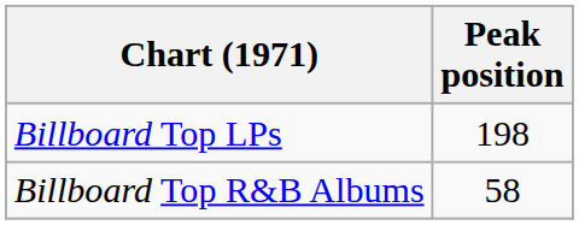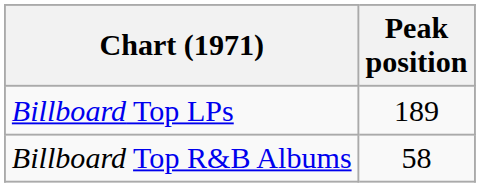Billboard Top LPs | Peak position: 198 -> 189
